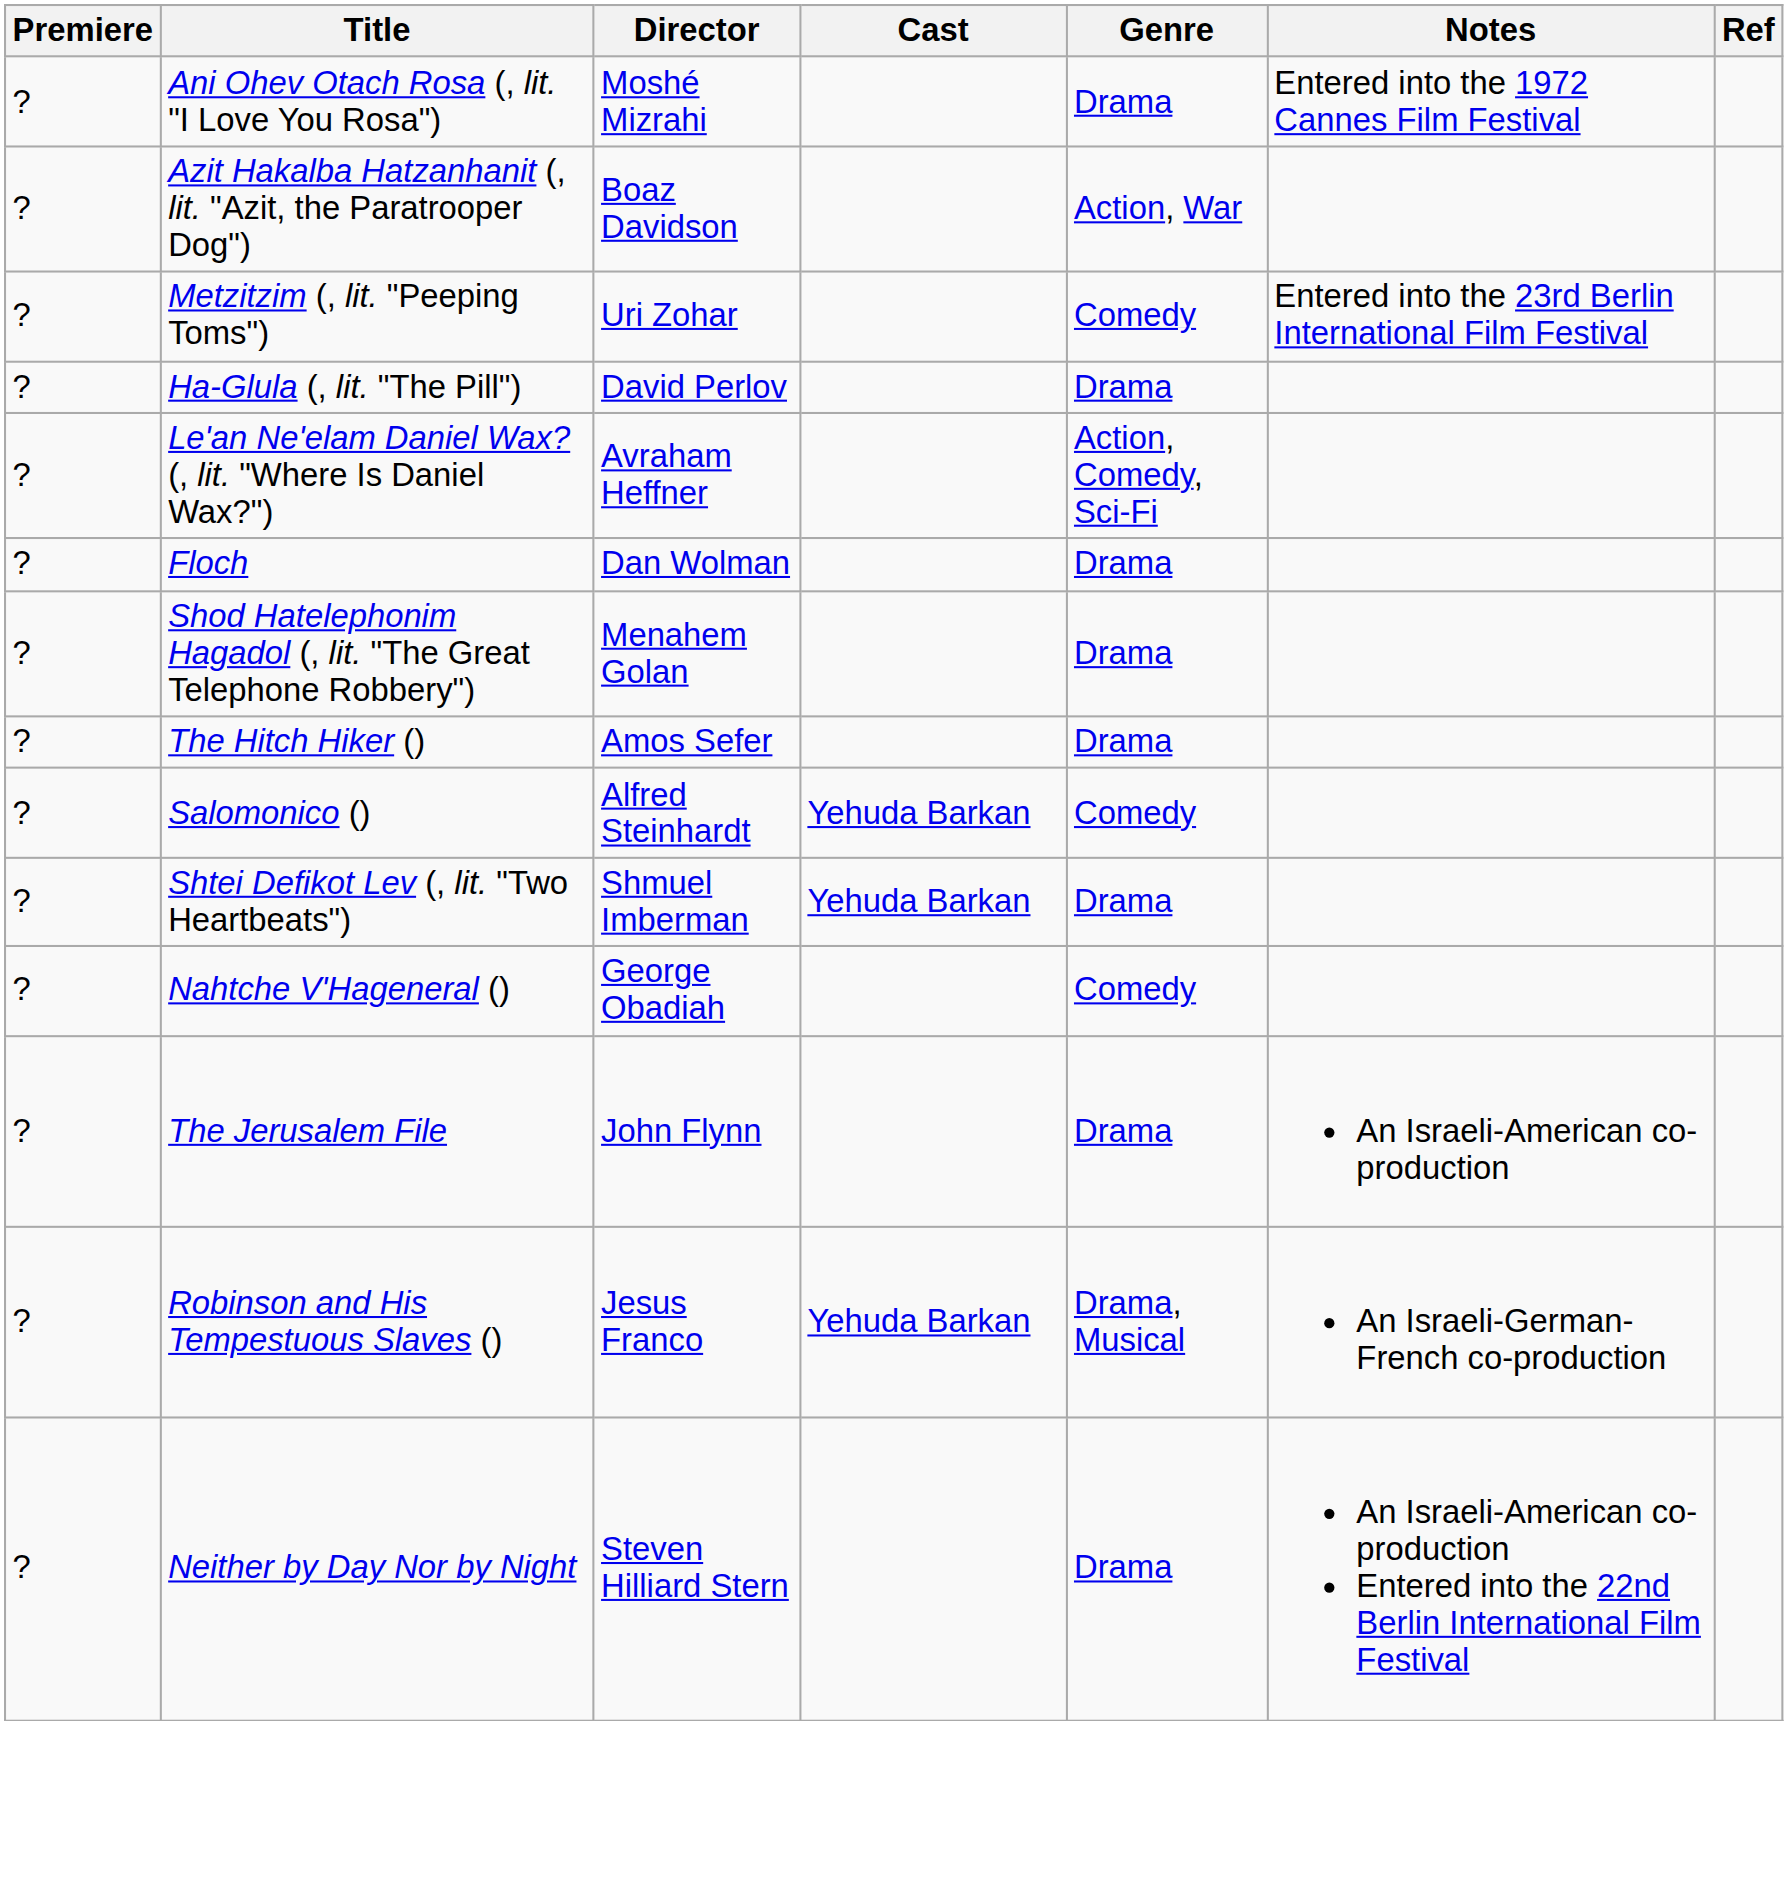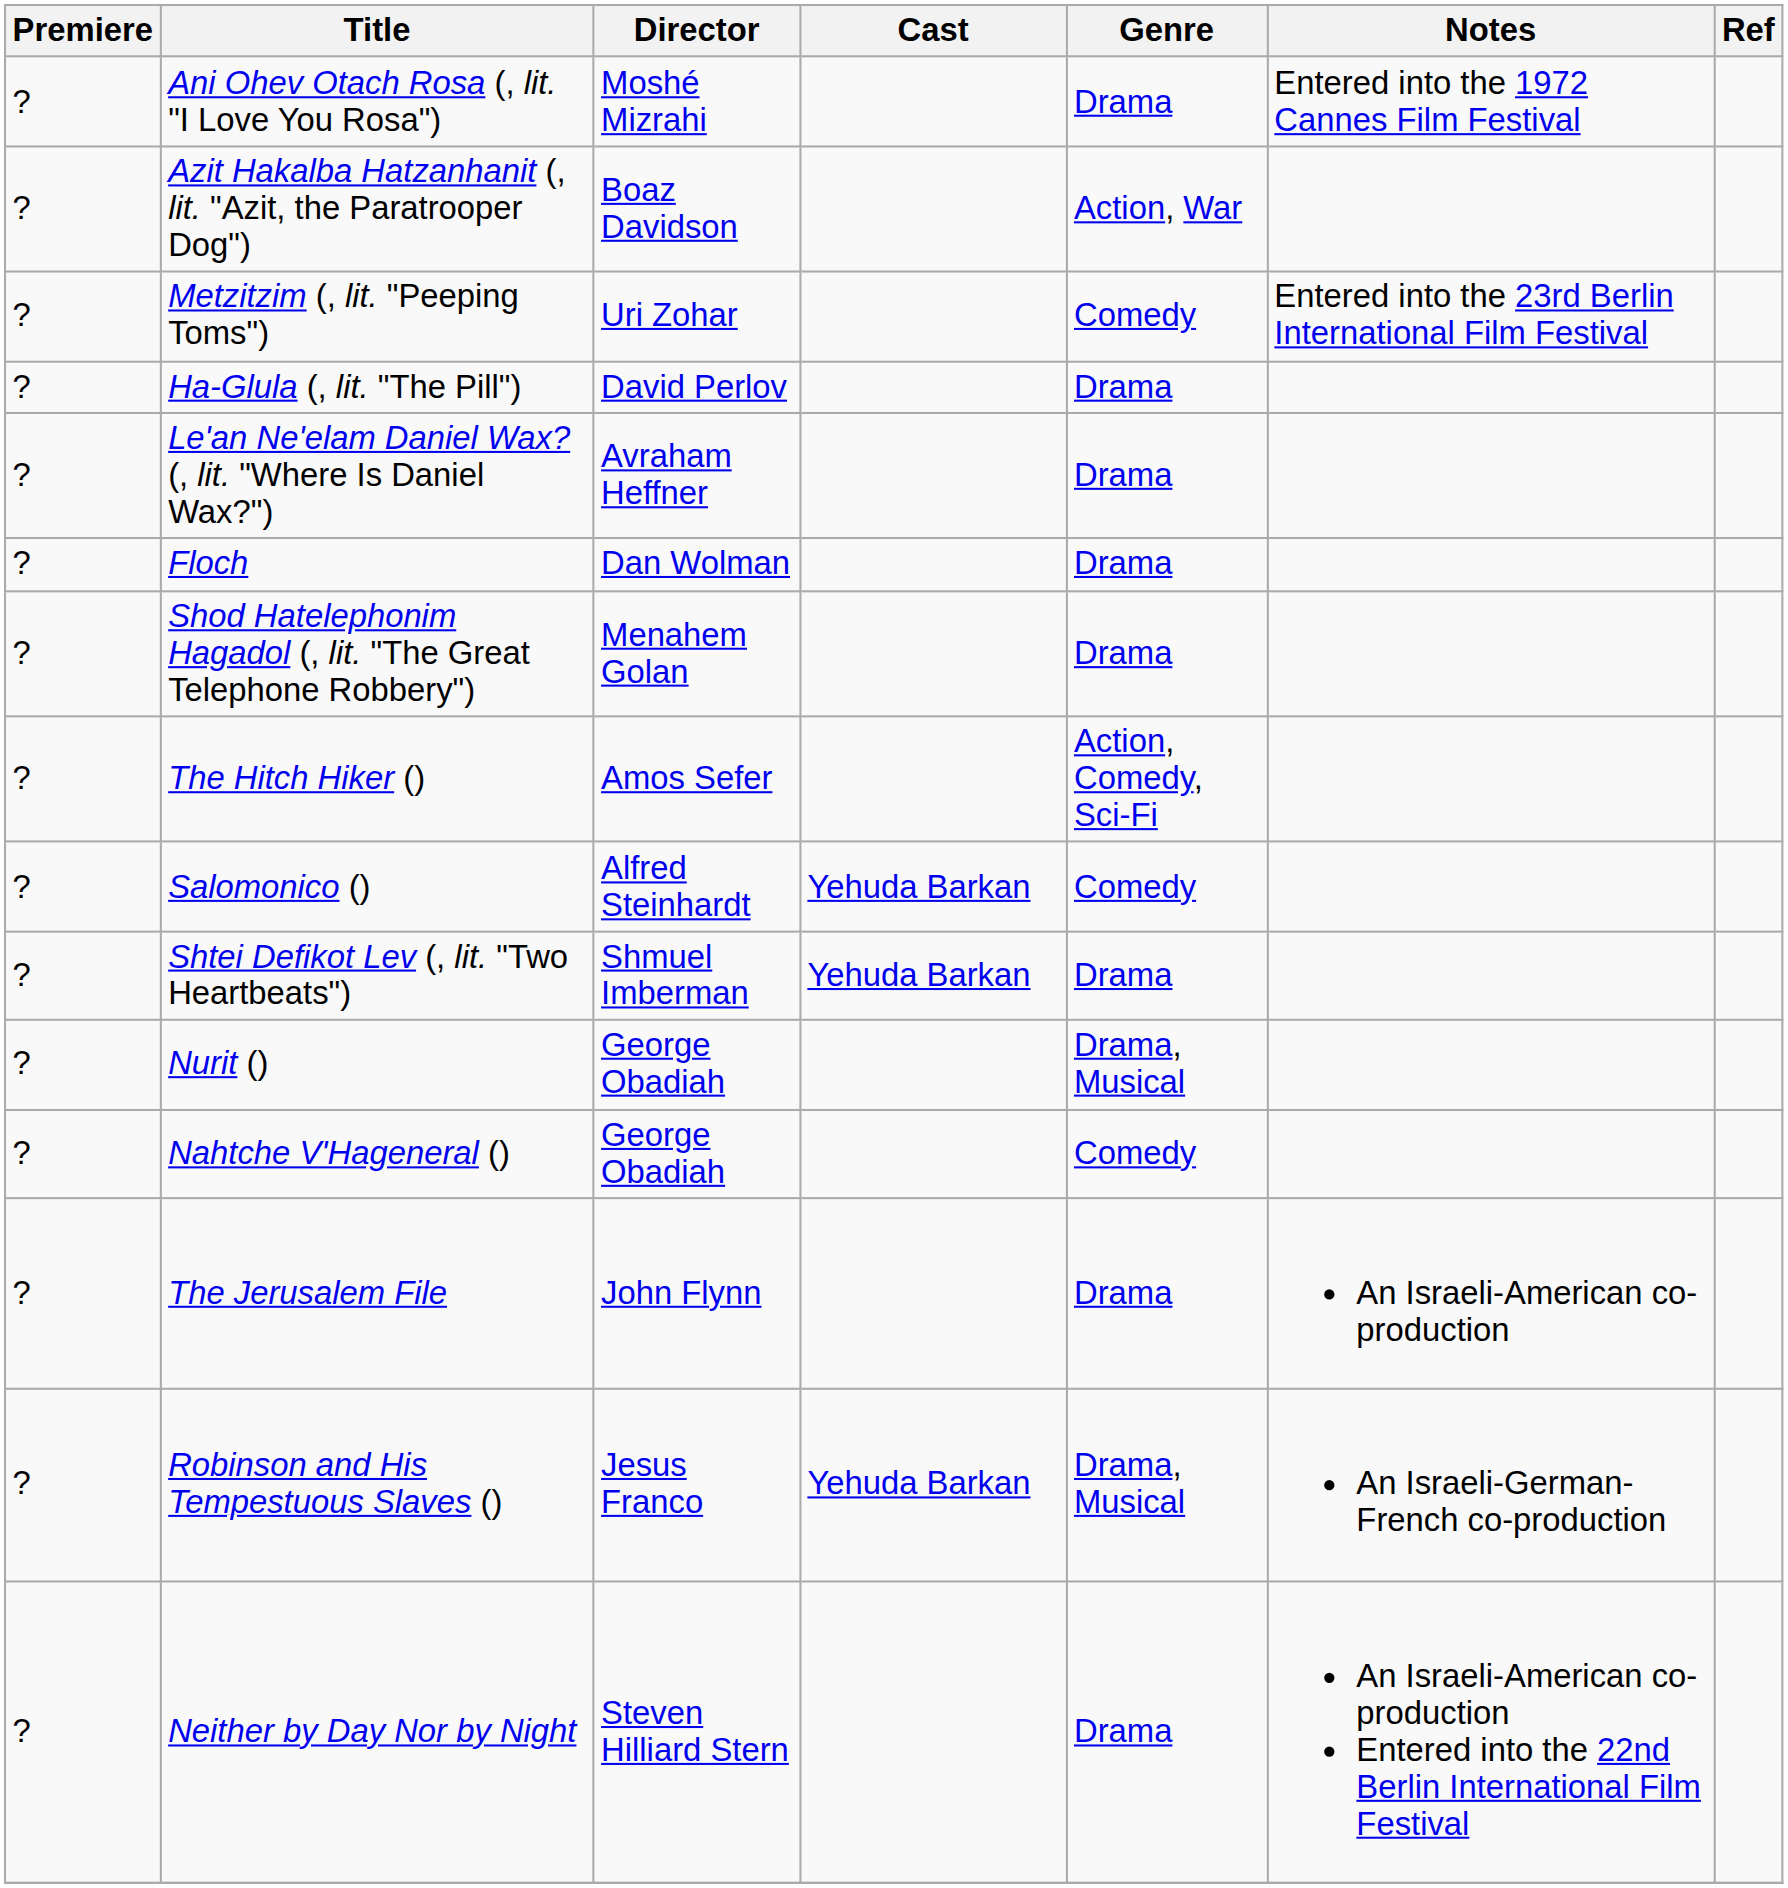Le'an Ne'elam Daniel Wax? (, lit. "Where Is Daniel Wax?") | Genre: Action, Comedy, Sci-Fi -> Drama
The Hitch Hiker () | Genre: Drama -> Action, Comedy, Sci-Fi
+ row: ? | Nurit () | George Obadiah | Drama, Musical
